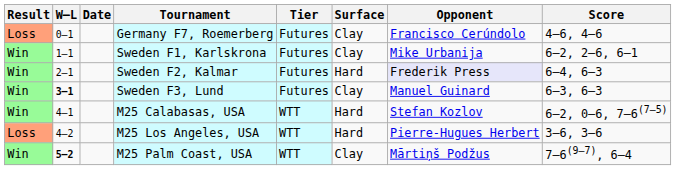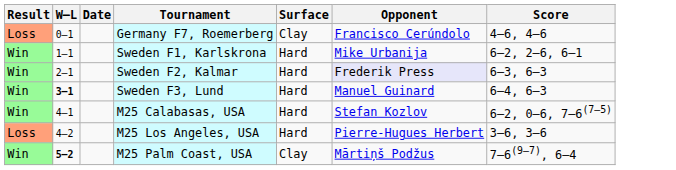- column: Tier | Futures | Futures | Futures | Futures | WTT | WTT | WTT
Sweden F1, Karlskrona | Surface: Clay -> Hard
Sweden F2, Kalmar | Score: 6–4, 6–3 -> 6–3, 6–3
Sweden F3, Lund | Surface: Clay -> Hard
Sweden F3, Lund | Score: 6–3, 6–3 -> 6–4, 6–3
